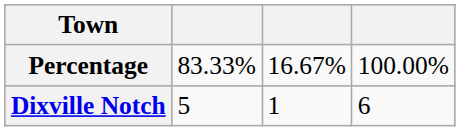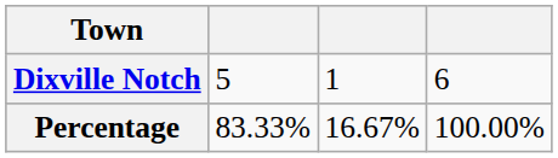rows swapped: Dixville Notch <-> Percentage
